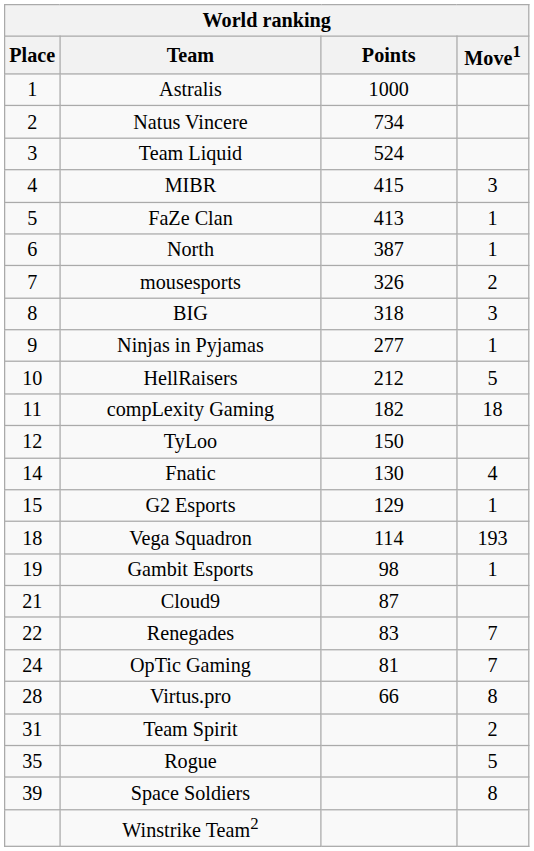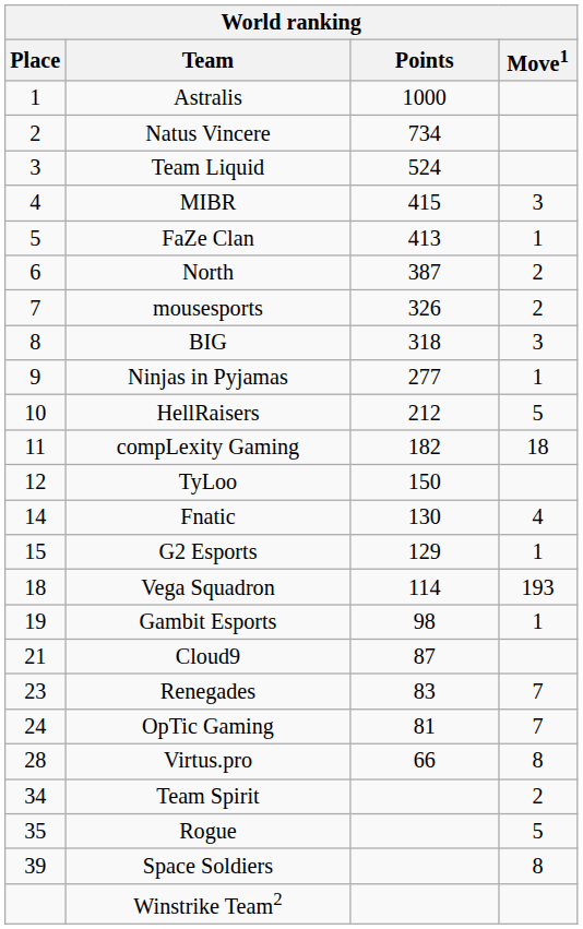North | Move1: 1 -> 2
Renegades | Place: 22 -> 23
Team Spirit | Place: 31 -> 34
